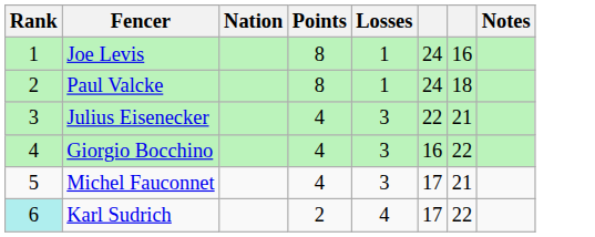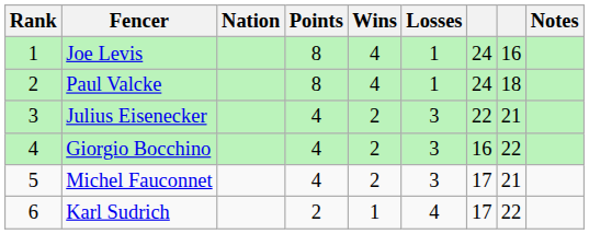+ column: Wins | 4 | 4 | 2 | 2 | 2 | 1
Karl Sudrich | Rank: paleturquoise background -> no background
